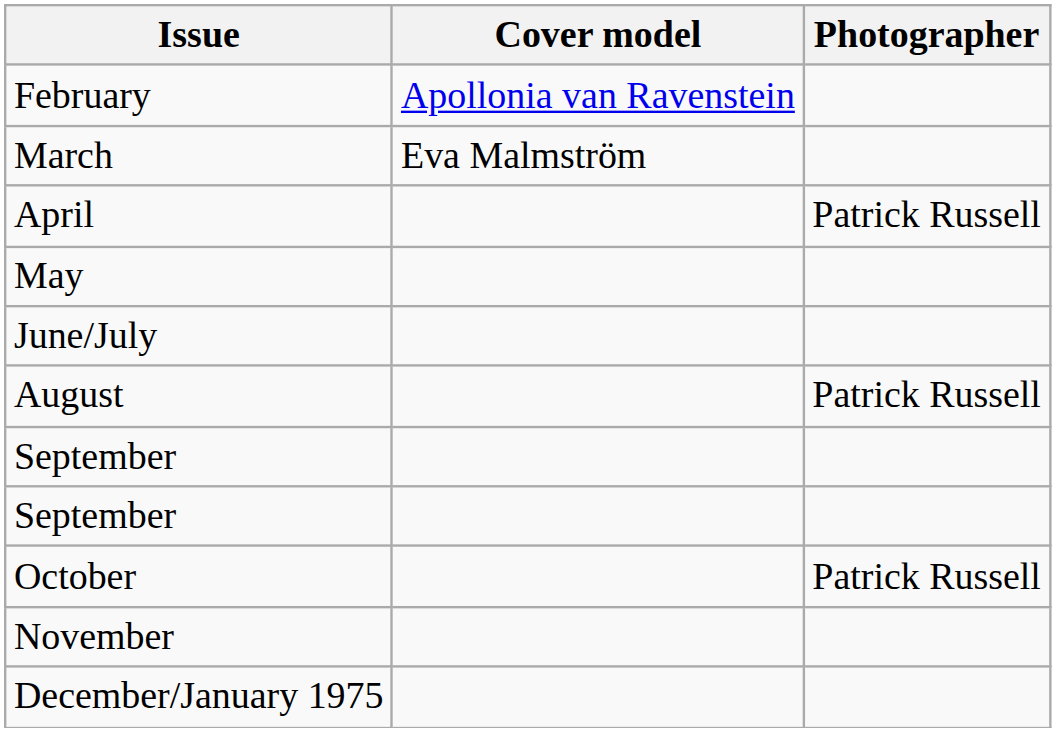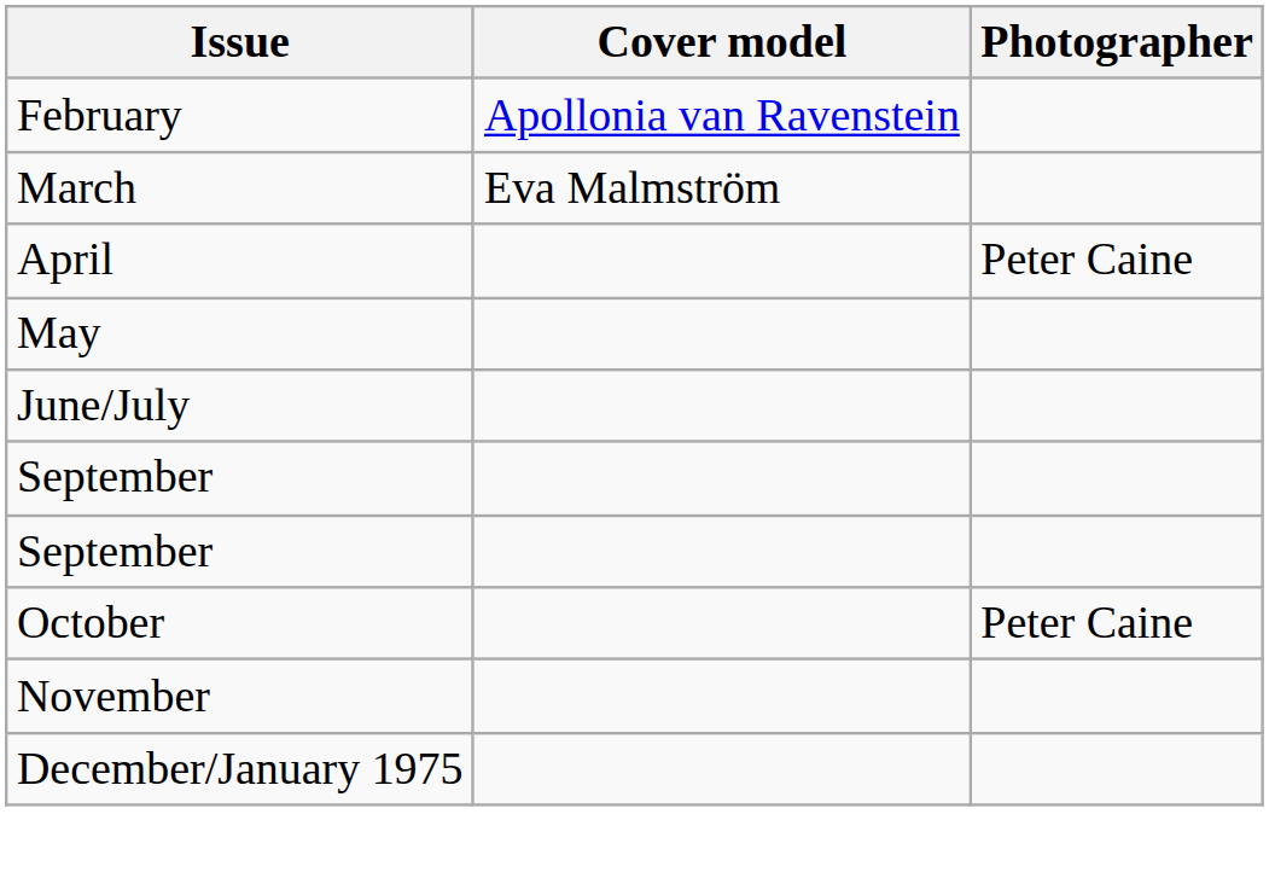April | Photographer: Patrick Russell -> Peter Caine
- row: August | Patrick Russell
October | Photographer: Patrick Russell -> Peter Caine
